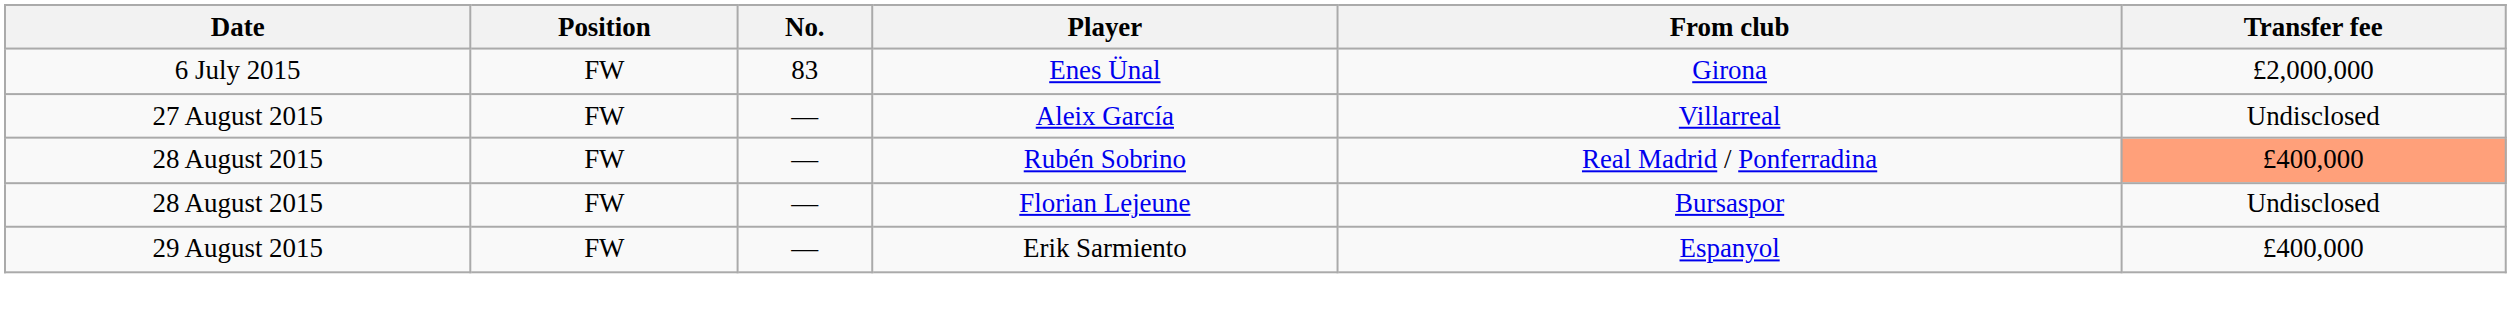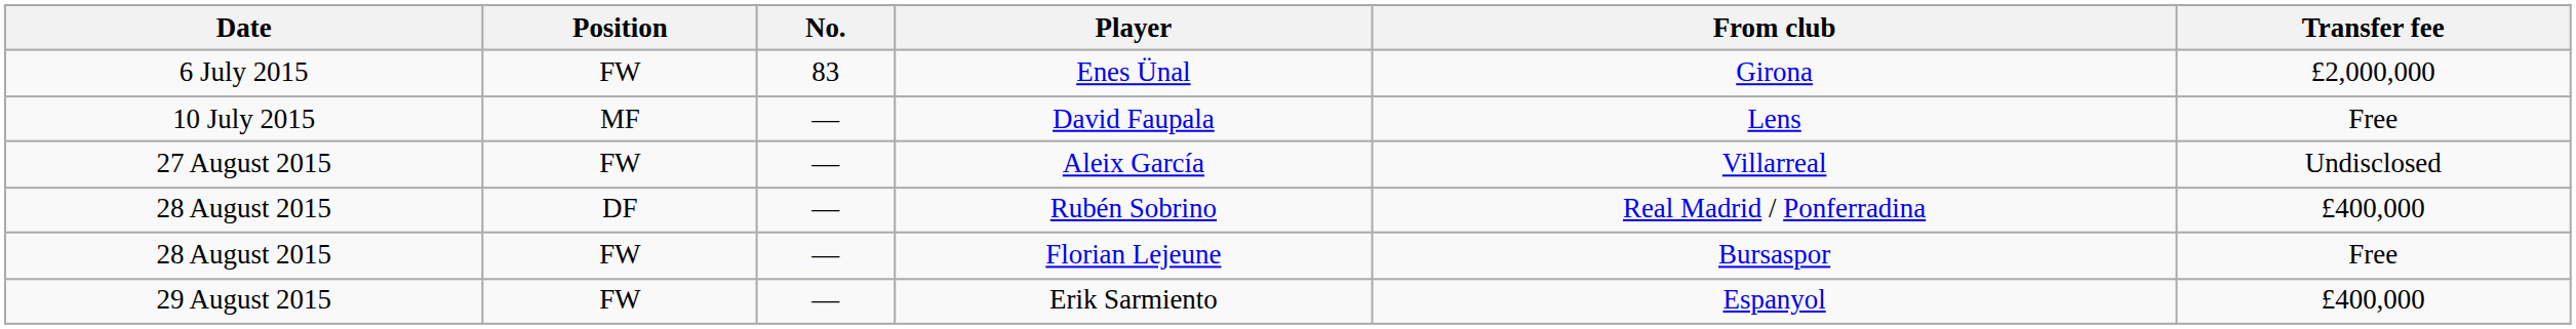+ row: 10 July 2015 | MF | — | David Faupala | Lens | Free
Rubén Sobrino | Position: FW -> DF
Rubén Sobrino | Transfer fee: lightsalmon background -> no background
Florian Lejeune | Transfer fee: Undisclosed -> Free
